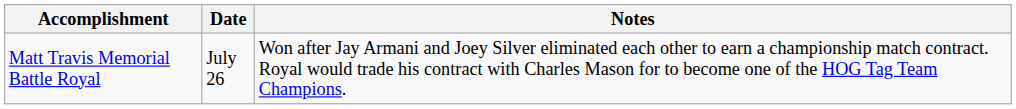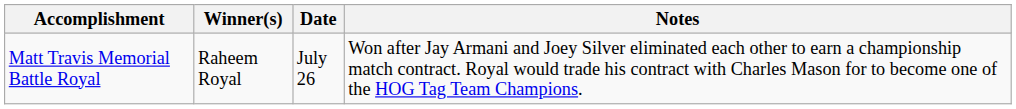+ column: Winner(s) | Raheem Royal
